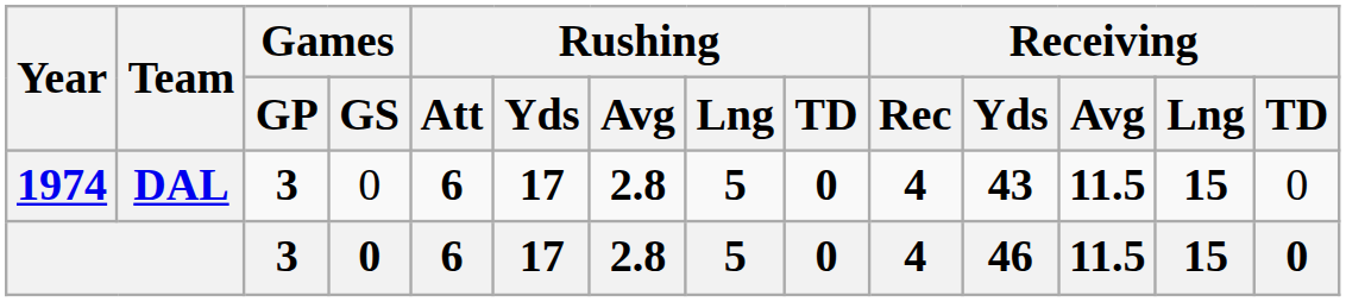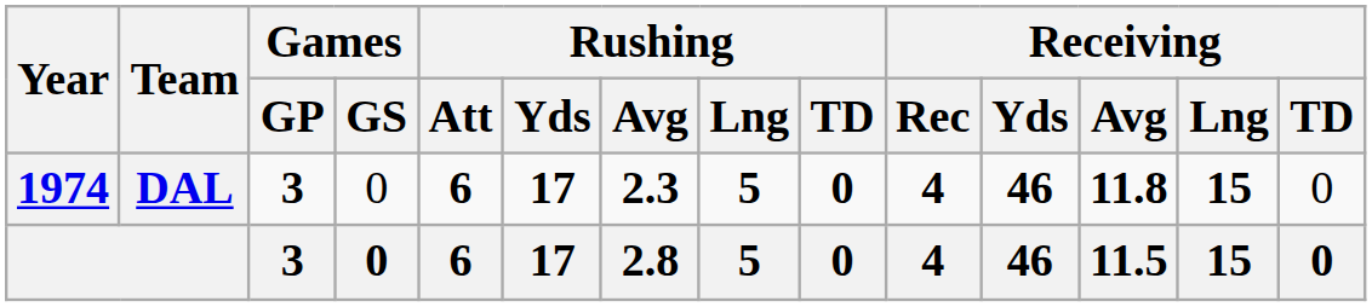DAL | Rushing / Avg: 2.8 -> 2.3
DAL | Receiving / Yds: 43 -> 46
DAL | Receiving / Avg: 11.5 -> 11.8
